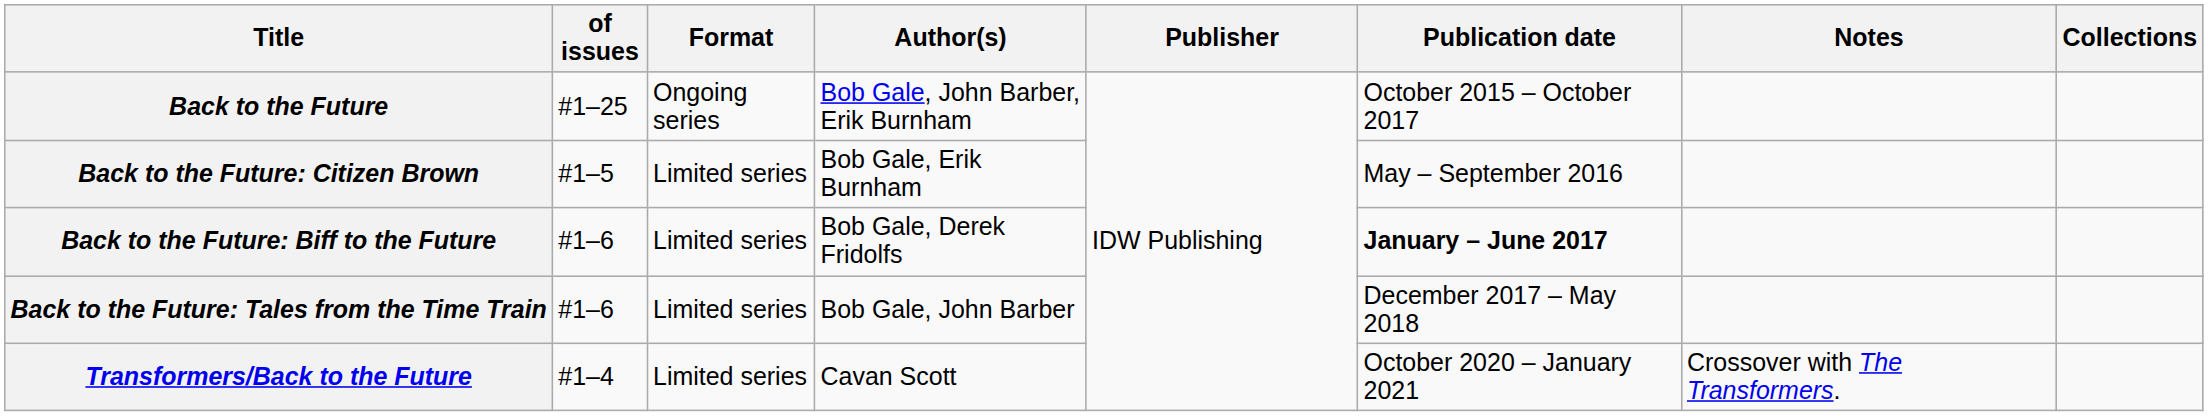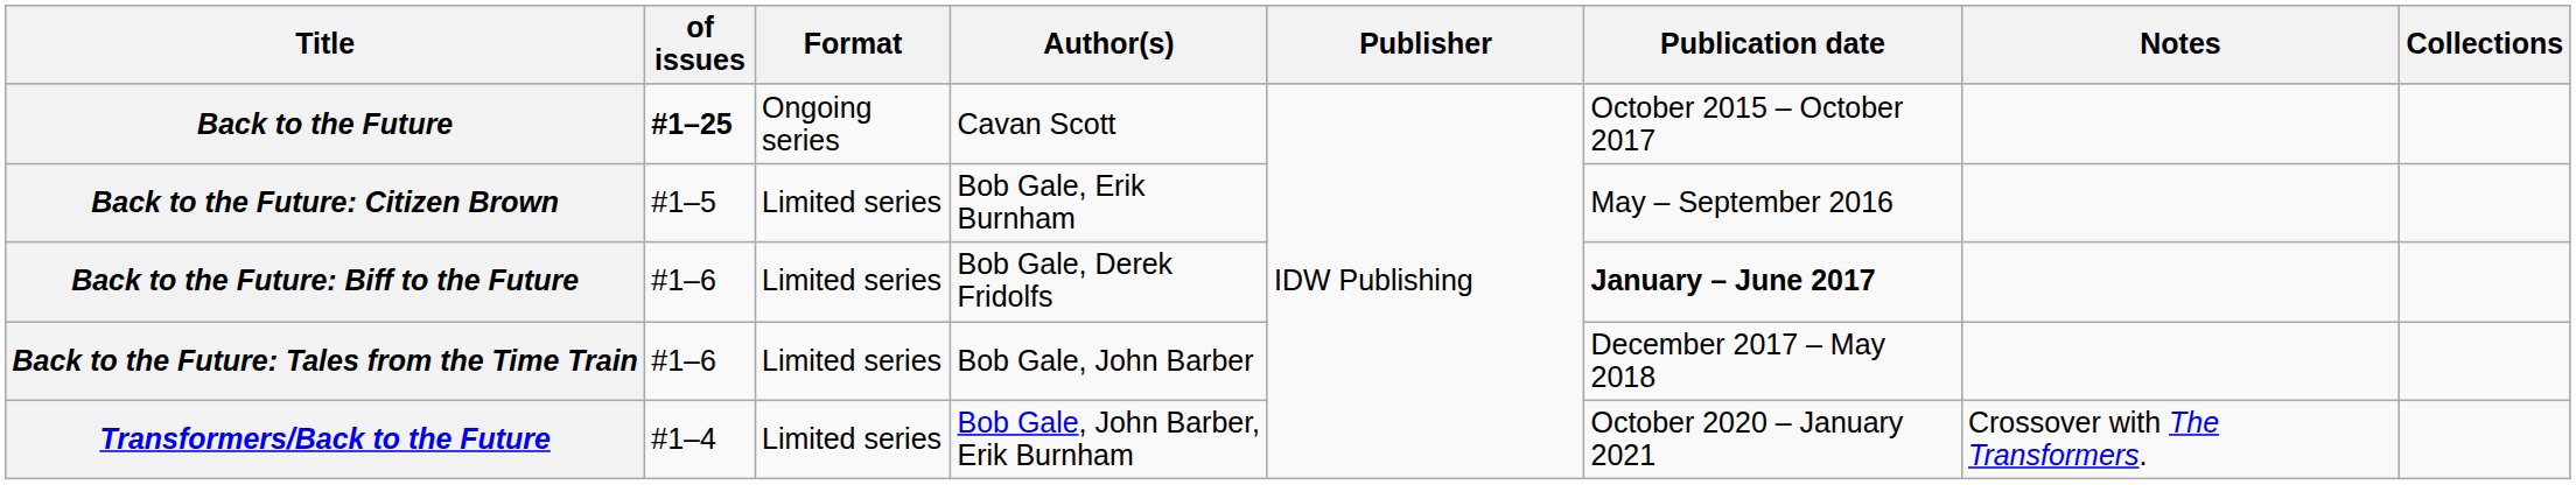Back to the Future | of issues: normal -> bold
Back to the Future | Author(s): Bob Gale, John Barber, Erik Burnham -> Cavan Scott
Transformers/Back to the Future | Author(s): Cavan Scott -> Bob Gale, John Barber, Erik Burnham
